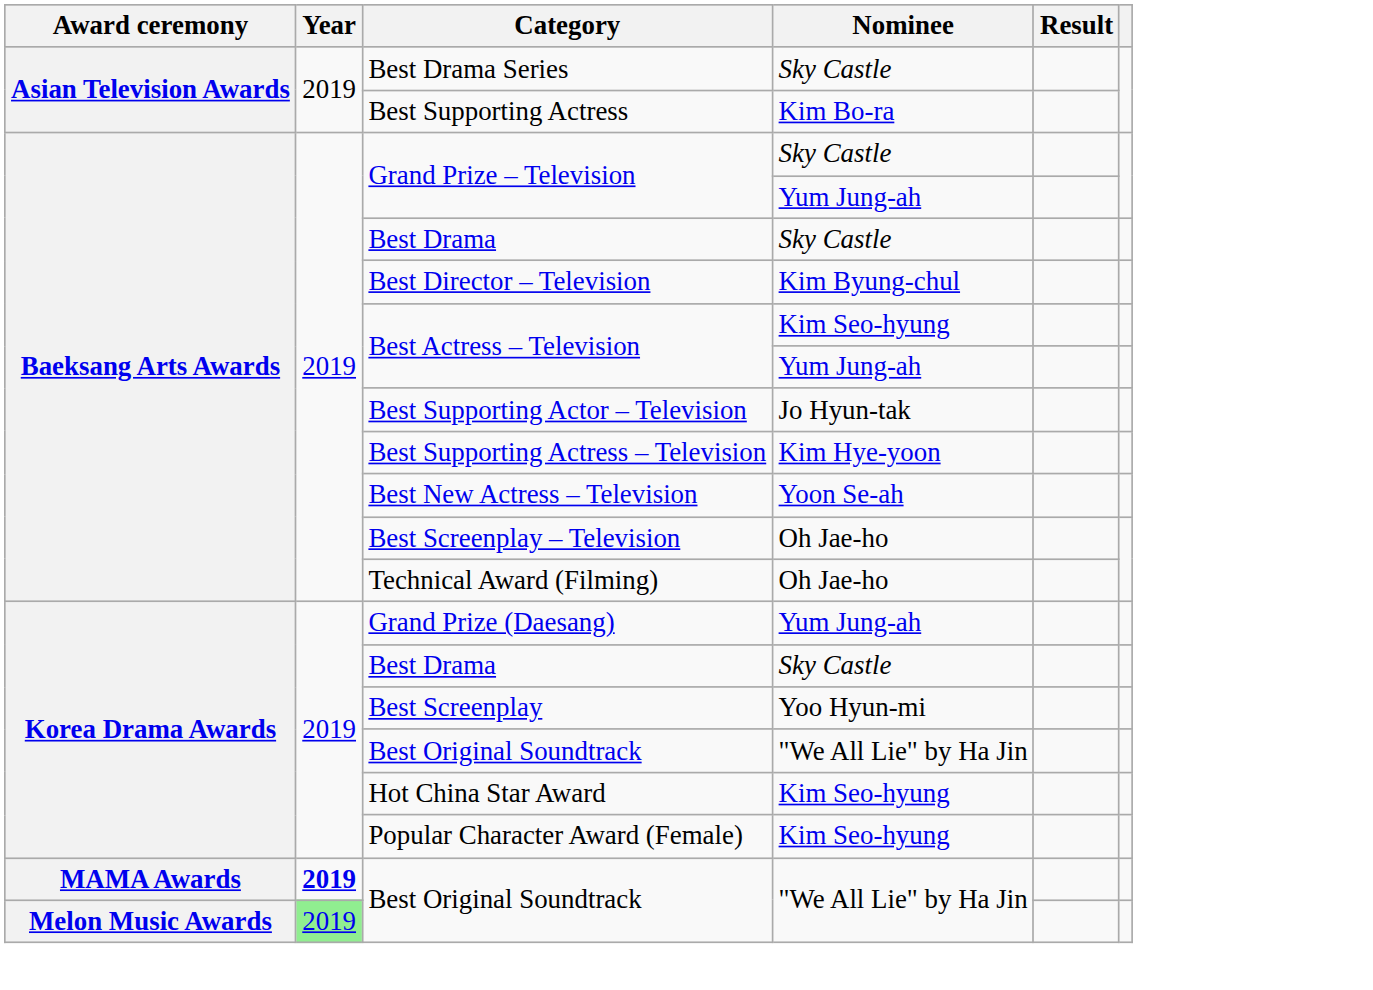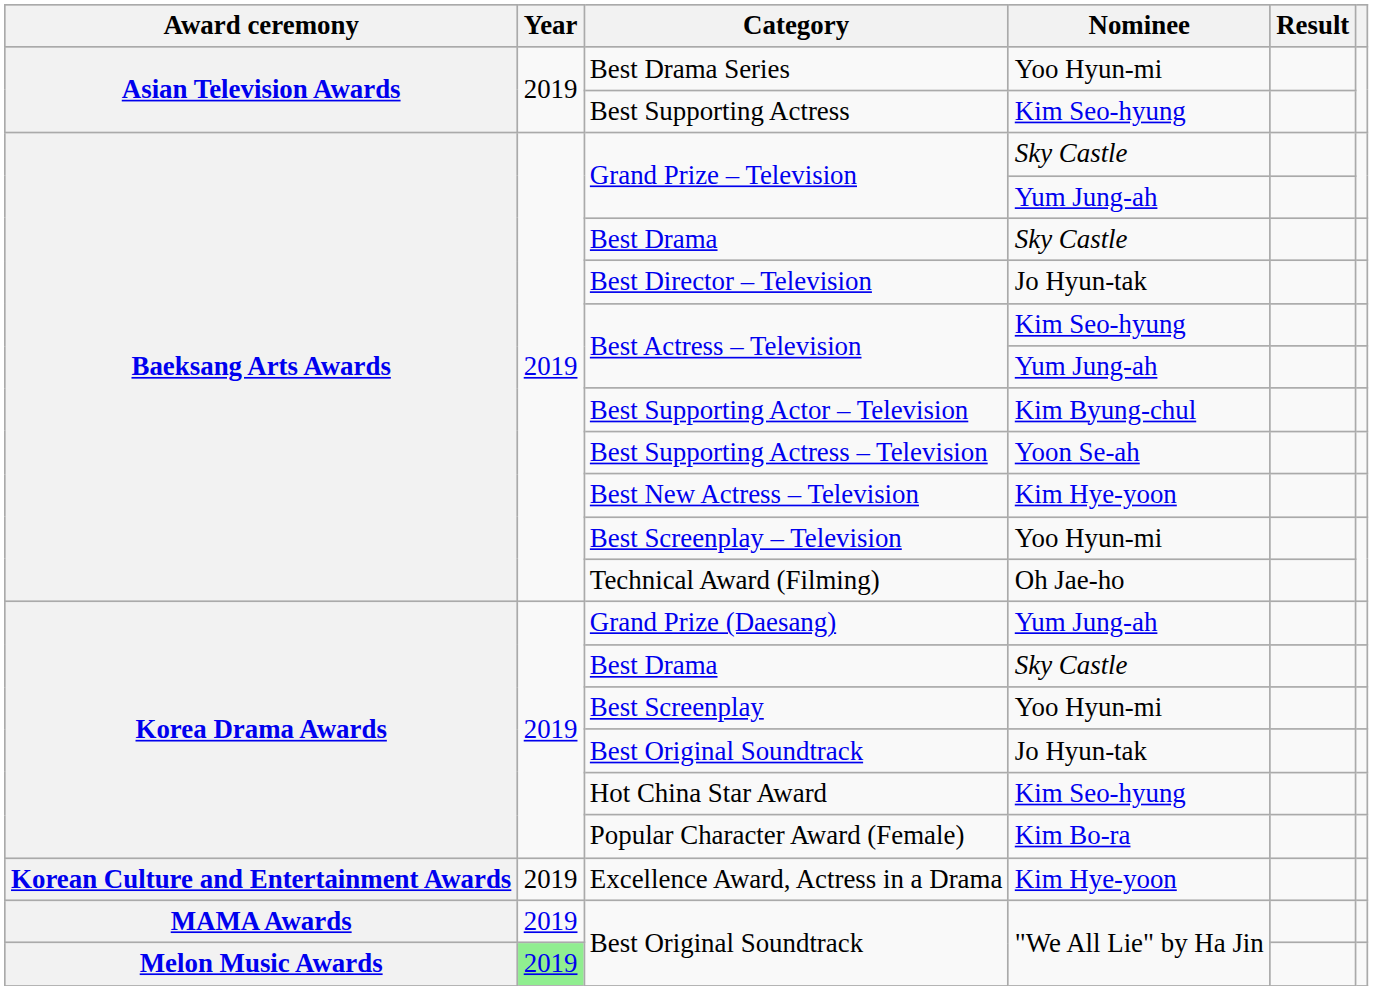Best Drama Series | Nominee: Sky Castle -> Yoo Hyun-mi
Best Supporting Actress | Nominee: Kim Bo-ra -> Kim Seo-hyung
Best Director – Television | Nominee: Kim Byung-chul -> Jo Hyun-tak
Best Supporting Actor – Television | Nominee: Jo Hyun-tak -> Kim Byung-chul
Best Supporting Actress – Television | Nominee: Kim Hye-yoon -> Yoon Se-ah
Best New Actress – Television | Nominee: Yoon Se-ah -> Kim Hye-yoon
Best Screenplay – Television | Nominee: Oh Jae-ho -> Yoo Hyun-mi
Korea Drama Awards / Best Original Soundtrack | Nominee: "We All Lie" by Ha Jin -> Jo Hyun-tak
Popular Character Award (Female) | Nominee: Kim Seo-hyung -> Kim Bo-ra
+ row: Korean Culture and Entertainment Awards | 2019 | Excellence Award, Actress in a Drama | Kim Hye-yoon
MAMA Awards / Best Original Soundtrack | Year: bold -> normal
